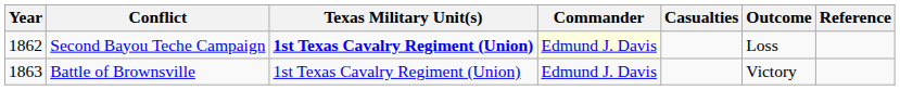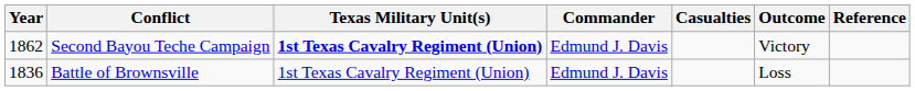Second Bayou Teche Campaign | Commander: lightyellow background -> no background
Second Bayou Teche Campaign | Outcome: Loss -> Victory
Battle of Brownsville | Year: 1863 -> 1836
Battle of Brownsville | Outcome: Victory -> Loss
